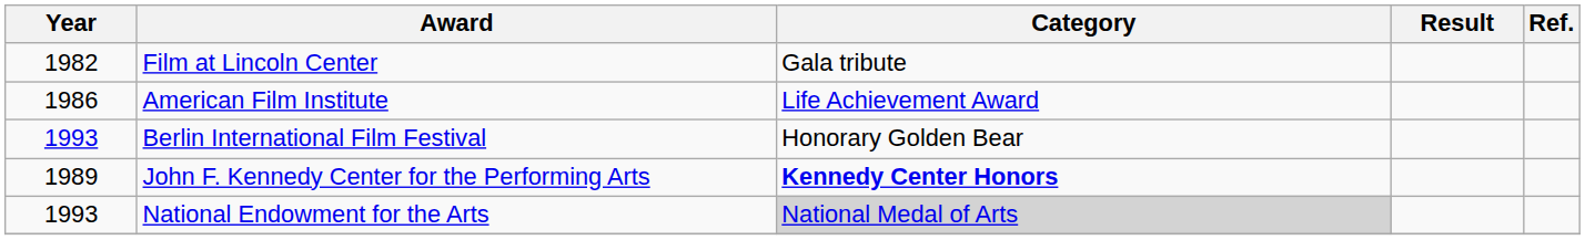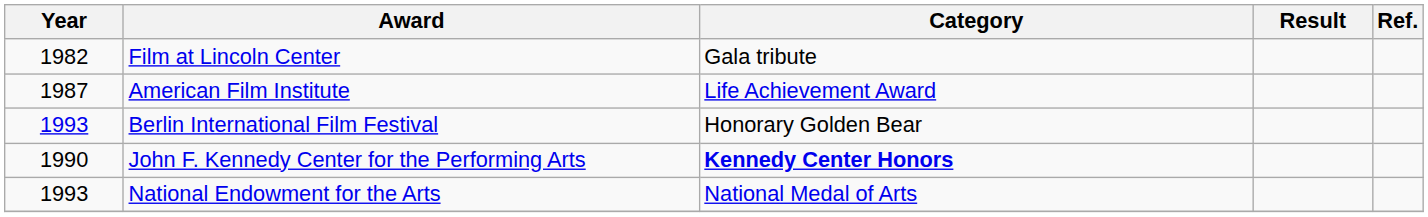American Film Institute | Year: 1986 -> 1987
John F. Kennedy Center for the Performing Arts | Year: 1989 -> 1990
National Endowment for the Arts | Category: lightgrey background -> no background
